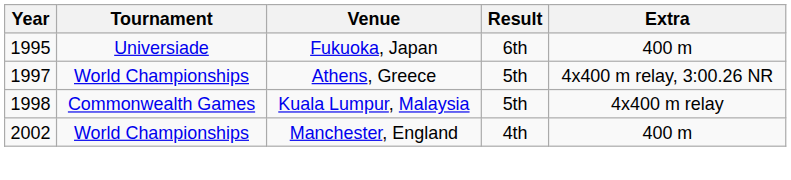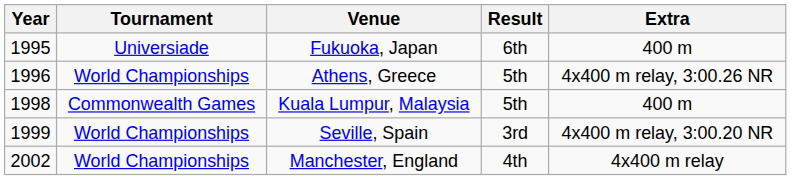Athens, Greece | Year: 1997 -> 1996
Kuala Lumpur, Malaysia | Extra: 4x400 m relay -> 400 m
+ row: 1999 | World Championships | Seville, Spain | 3rd | 4x400 m relay, 3:00.20 NR
Manchester, England | Extra: 400 m -> 4x400 m relay
